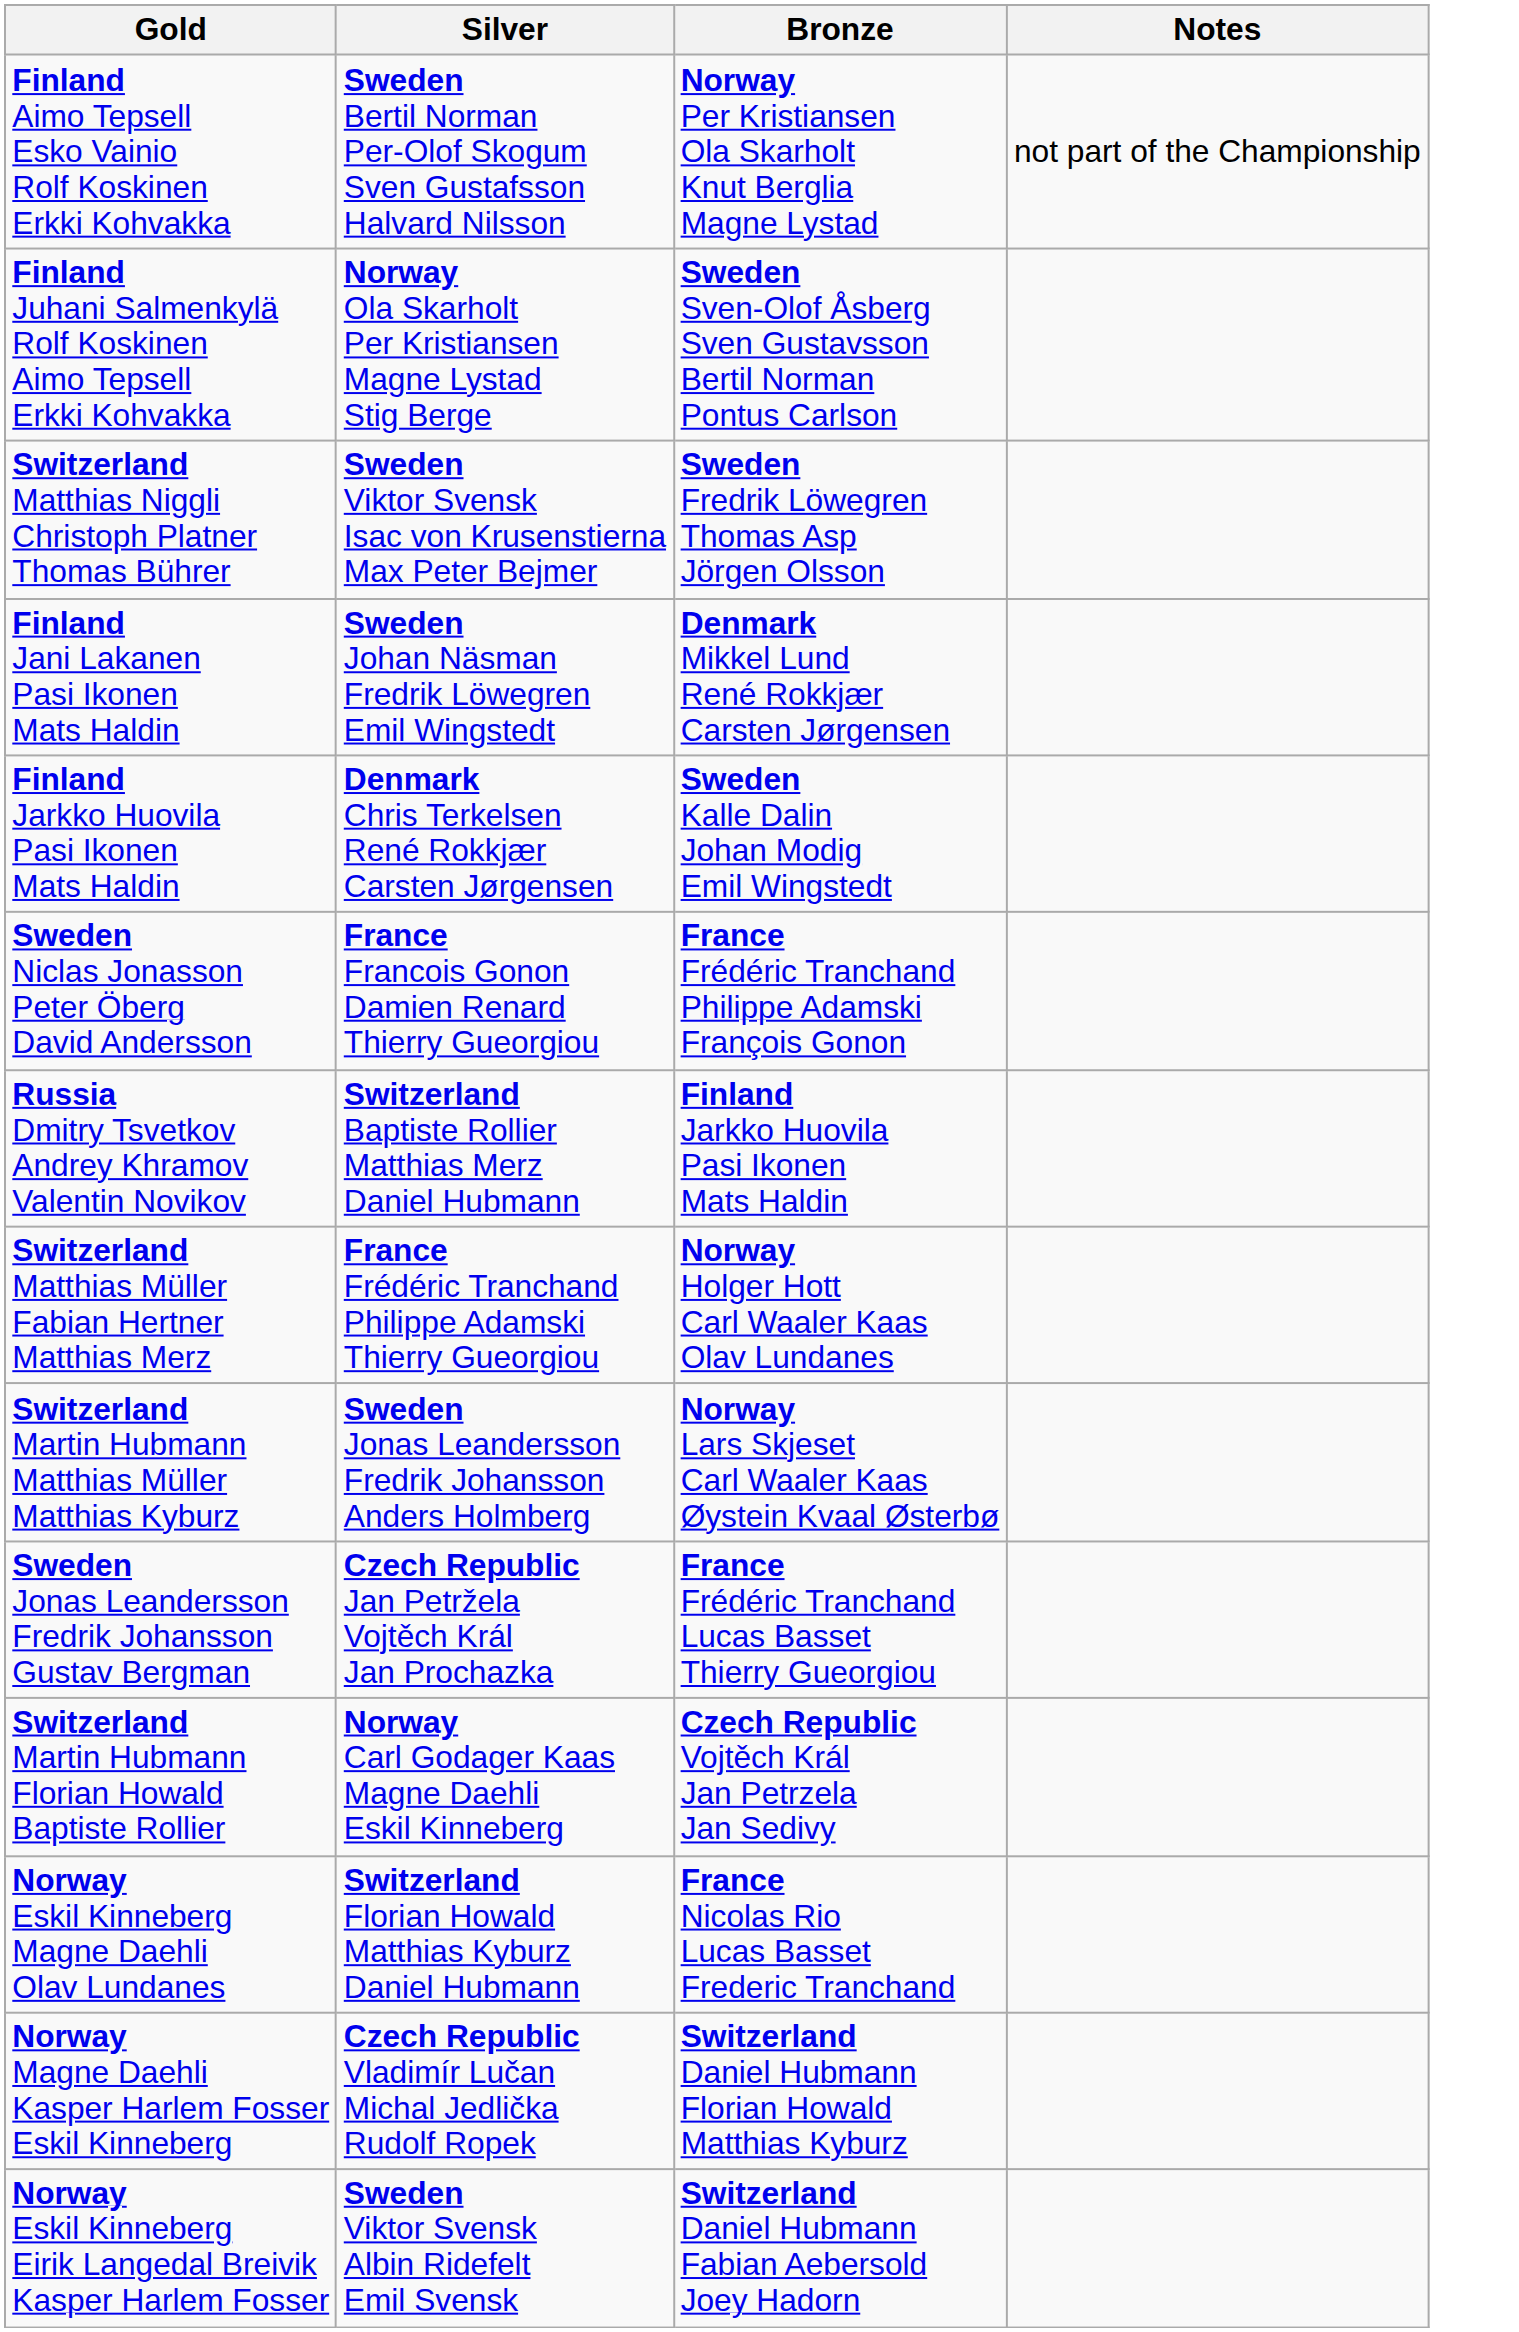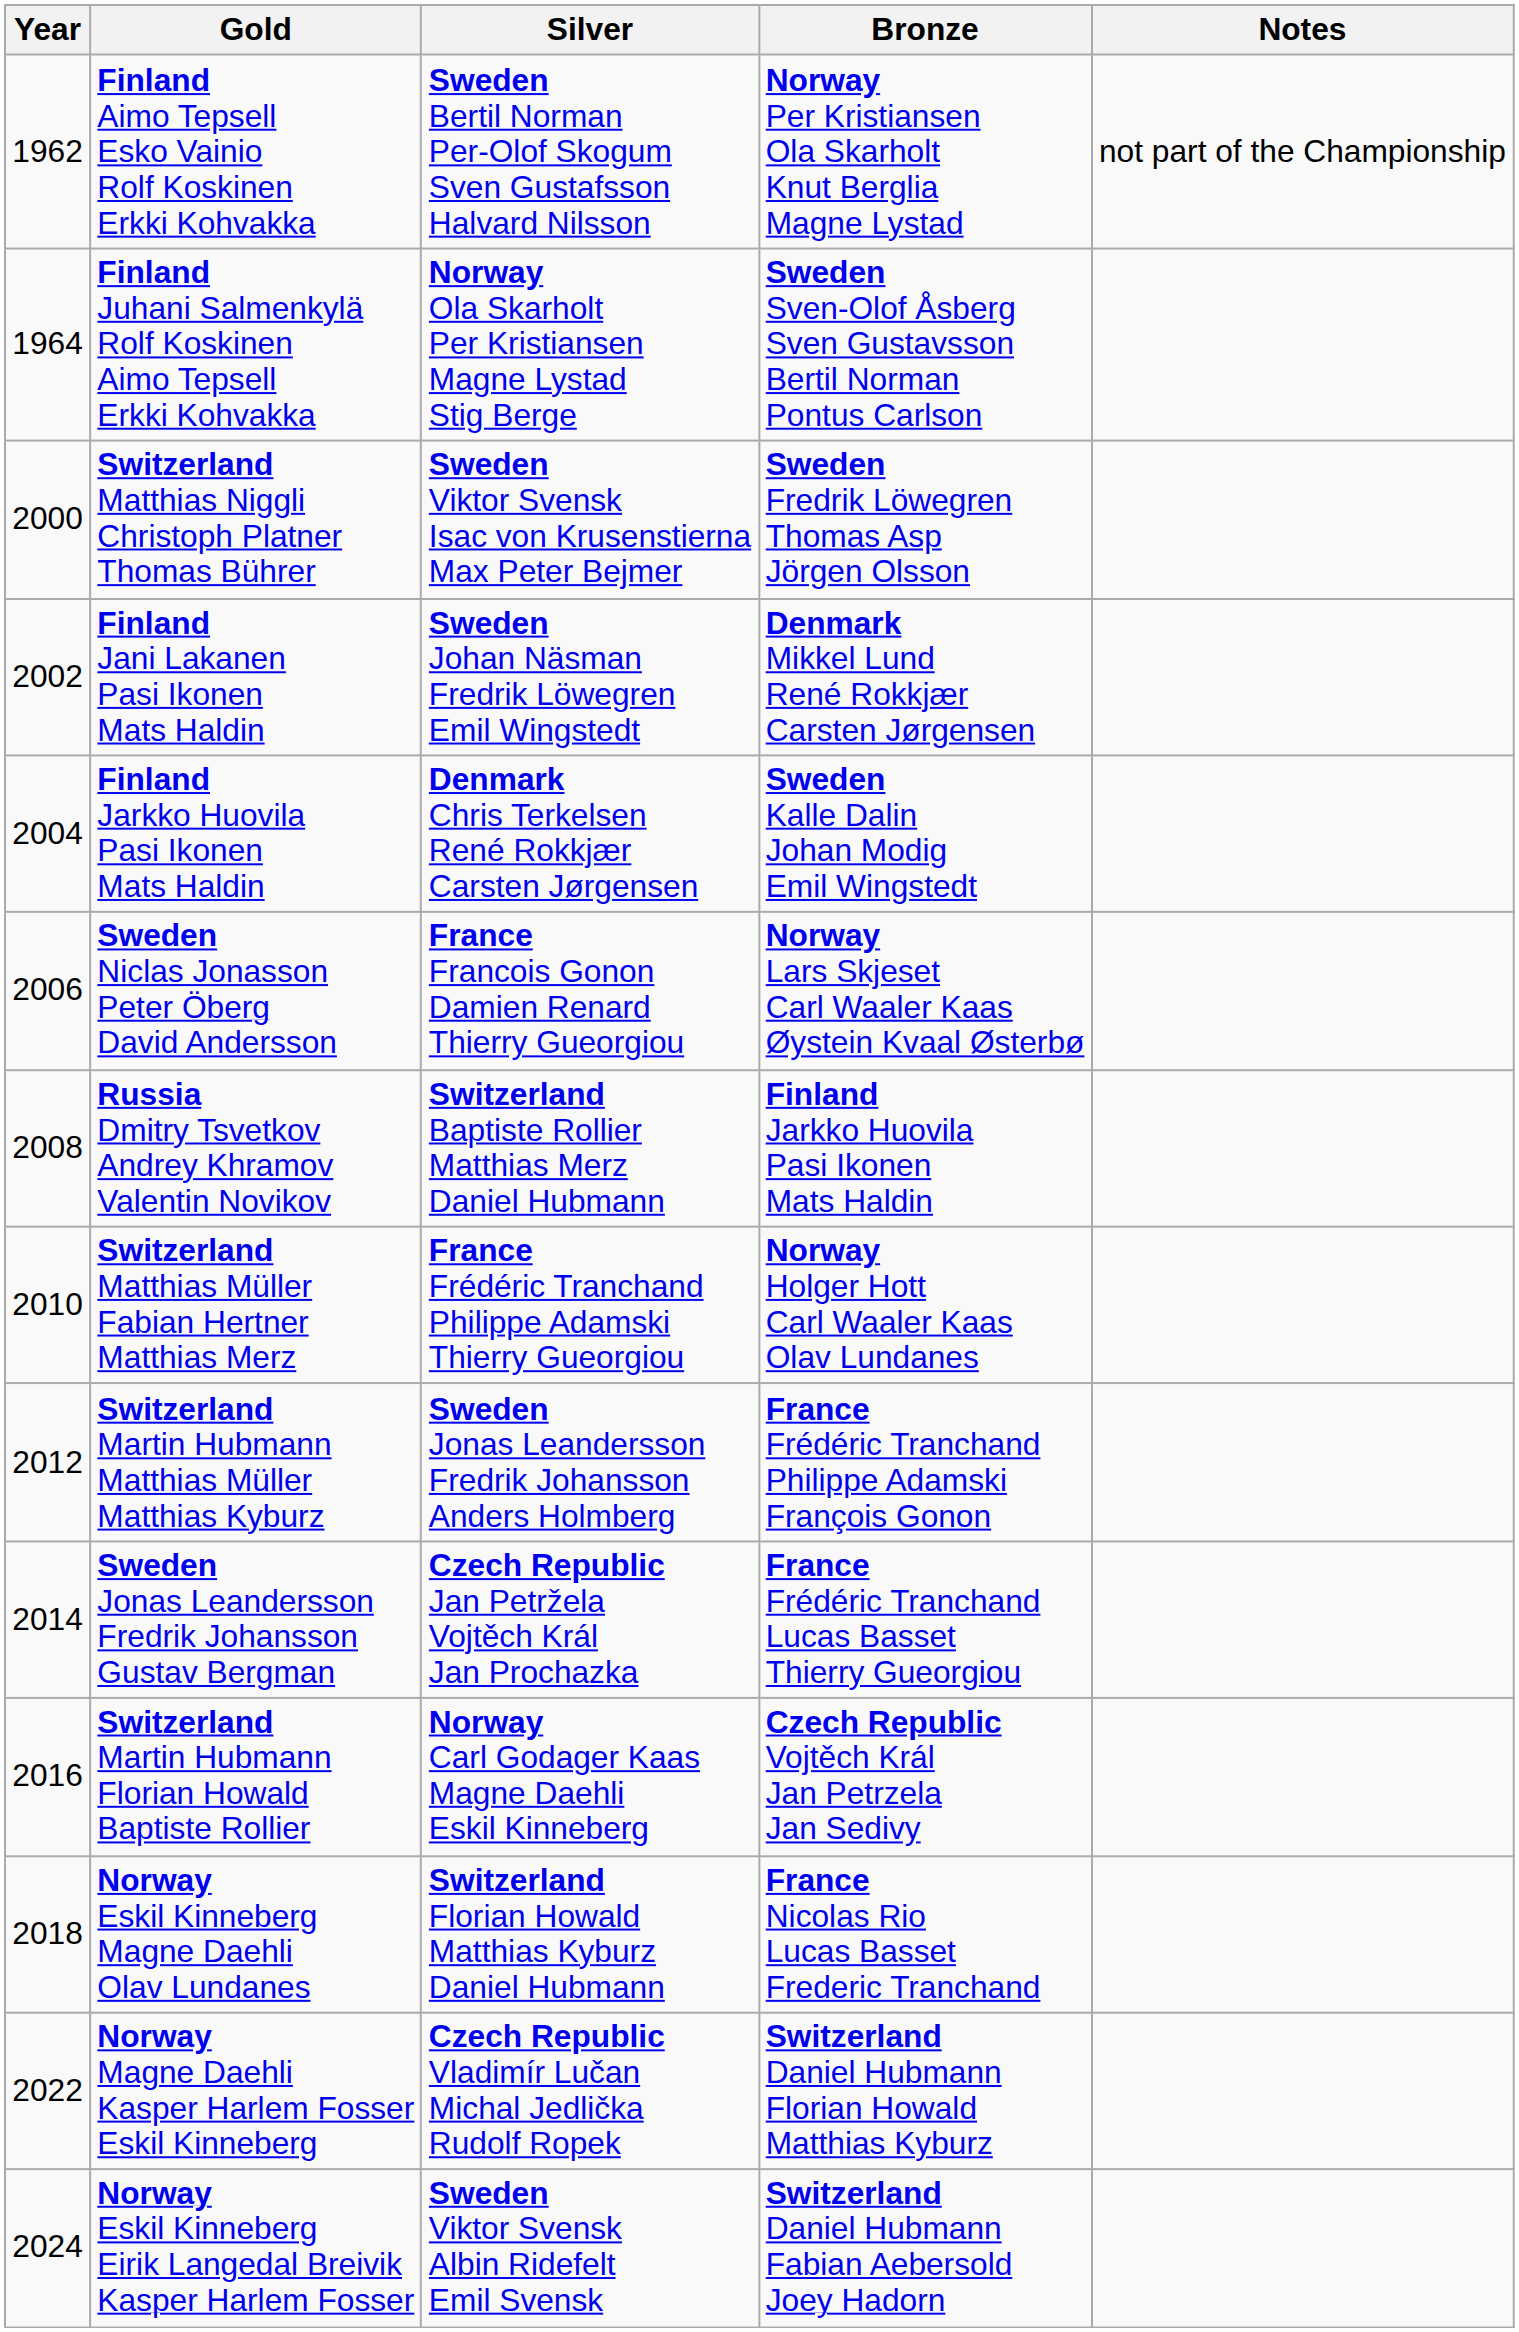+ column: Year | 1962 | 1964 | 2000 | 2002 | 2004 | 2006 | 2008 | 2010 | 2012 | 2014 | 2016 | 2018 | 2022 | 2024
Sweden Niclas Jonasson Peter Öberg David Andersson | Bronze: France Frédéric Tranchand Philippe Adamski François Gonon -> Norway Lars Skjeset Carl Waaler Kaas Øystein Kvaal Østerbø
Switzerland Martin Hubmann Matthias Müller Matthias Kyburz | Bronze: Norway Lars Skjeset Carl Waaler Kaas Øystein Kvaal Østerbø -> France Frédéric Tranchand Philippe Adamski François Gonon
